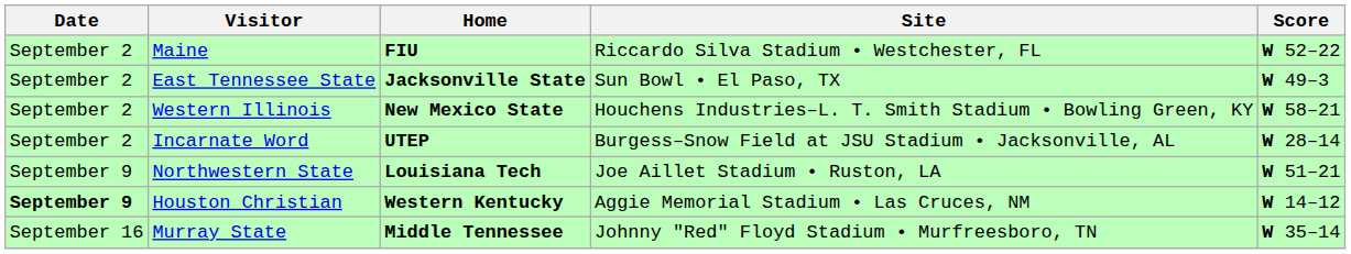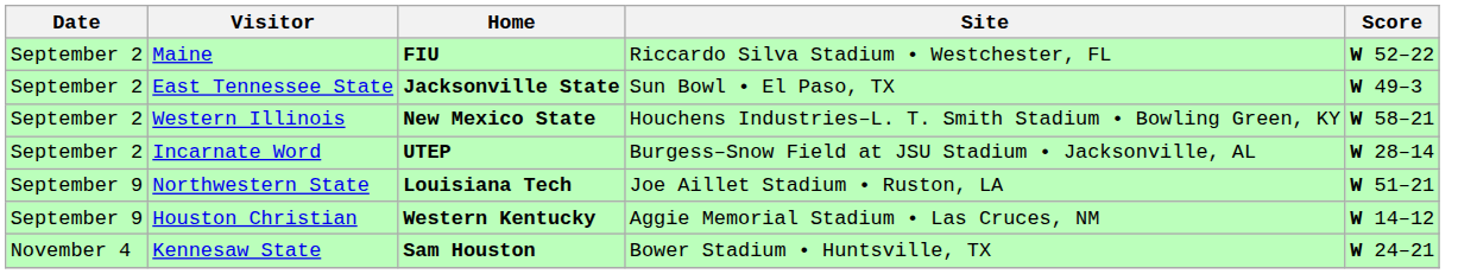Houston Christian | Date: bold -> normal
- row: September 16 | Murray State | Middle Tennessee | Johnny "Red" Floyd Stadium • Murfreesboro, TN | W 35–14
+ row: November 4 | Kennesaw State | Sam Houston | Bower Stadium • Huntsville, TX | W 24–21
